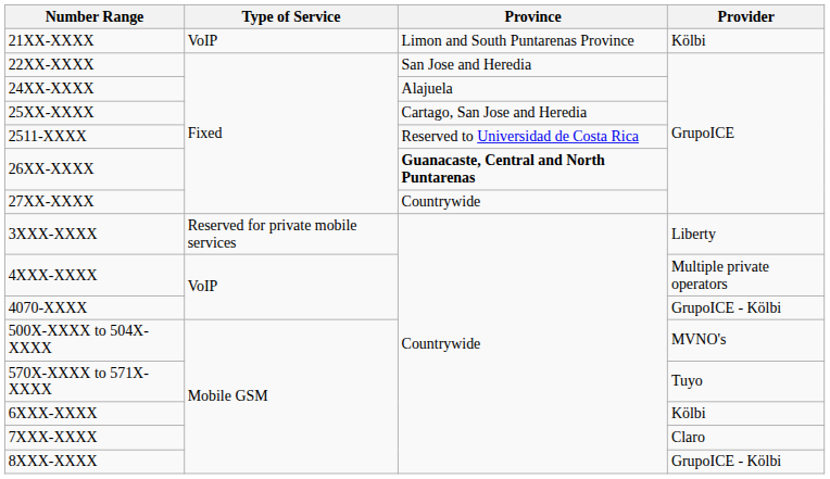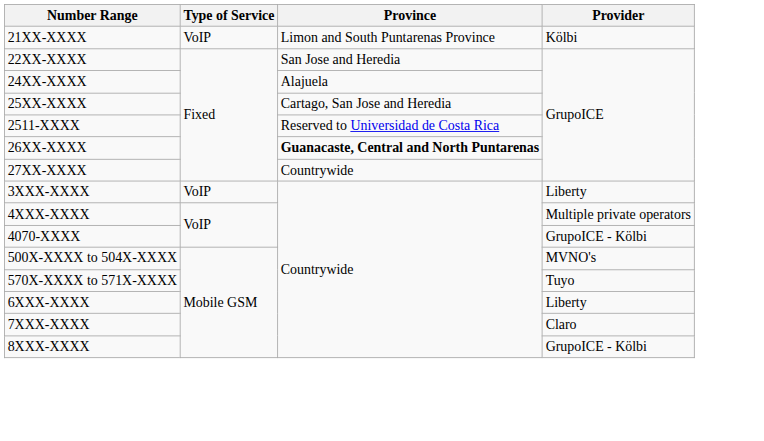3XXX-XXXX | Type of Service: Reserved for private mobile services -> VoIP
6XXX-XXXX | Provider: Kölbi -> Liberty
